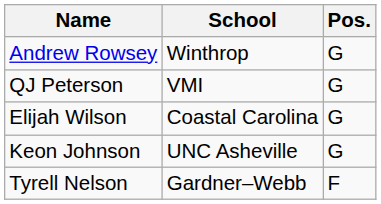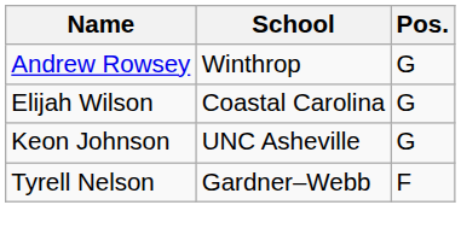- row: QJ Peterson | VMI | G
